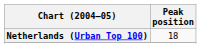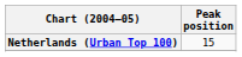Netherlands (Urban Top 100) | Peak position: 18 -> 15
